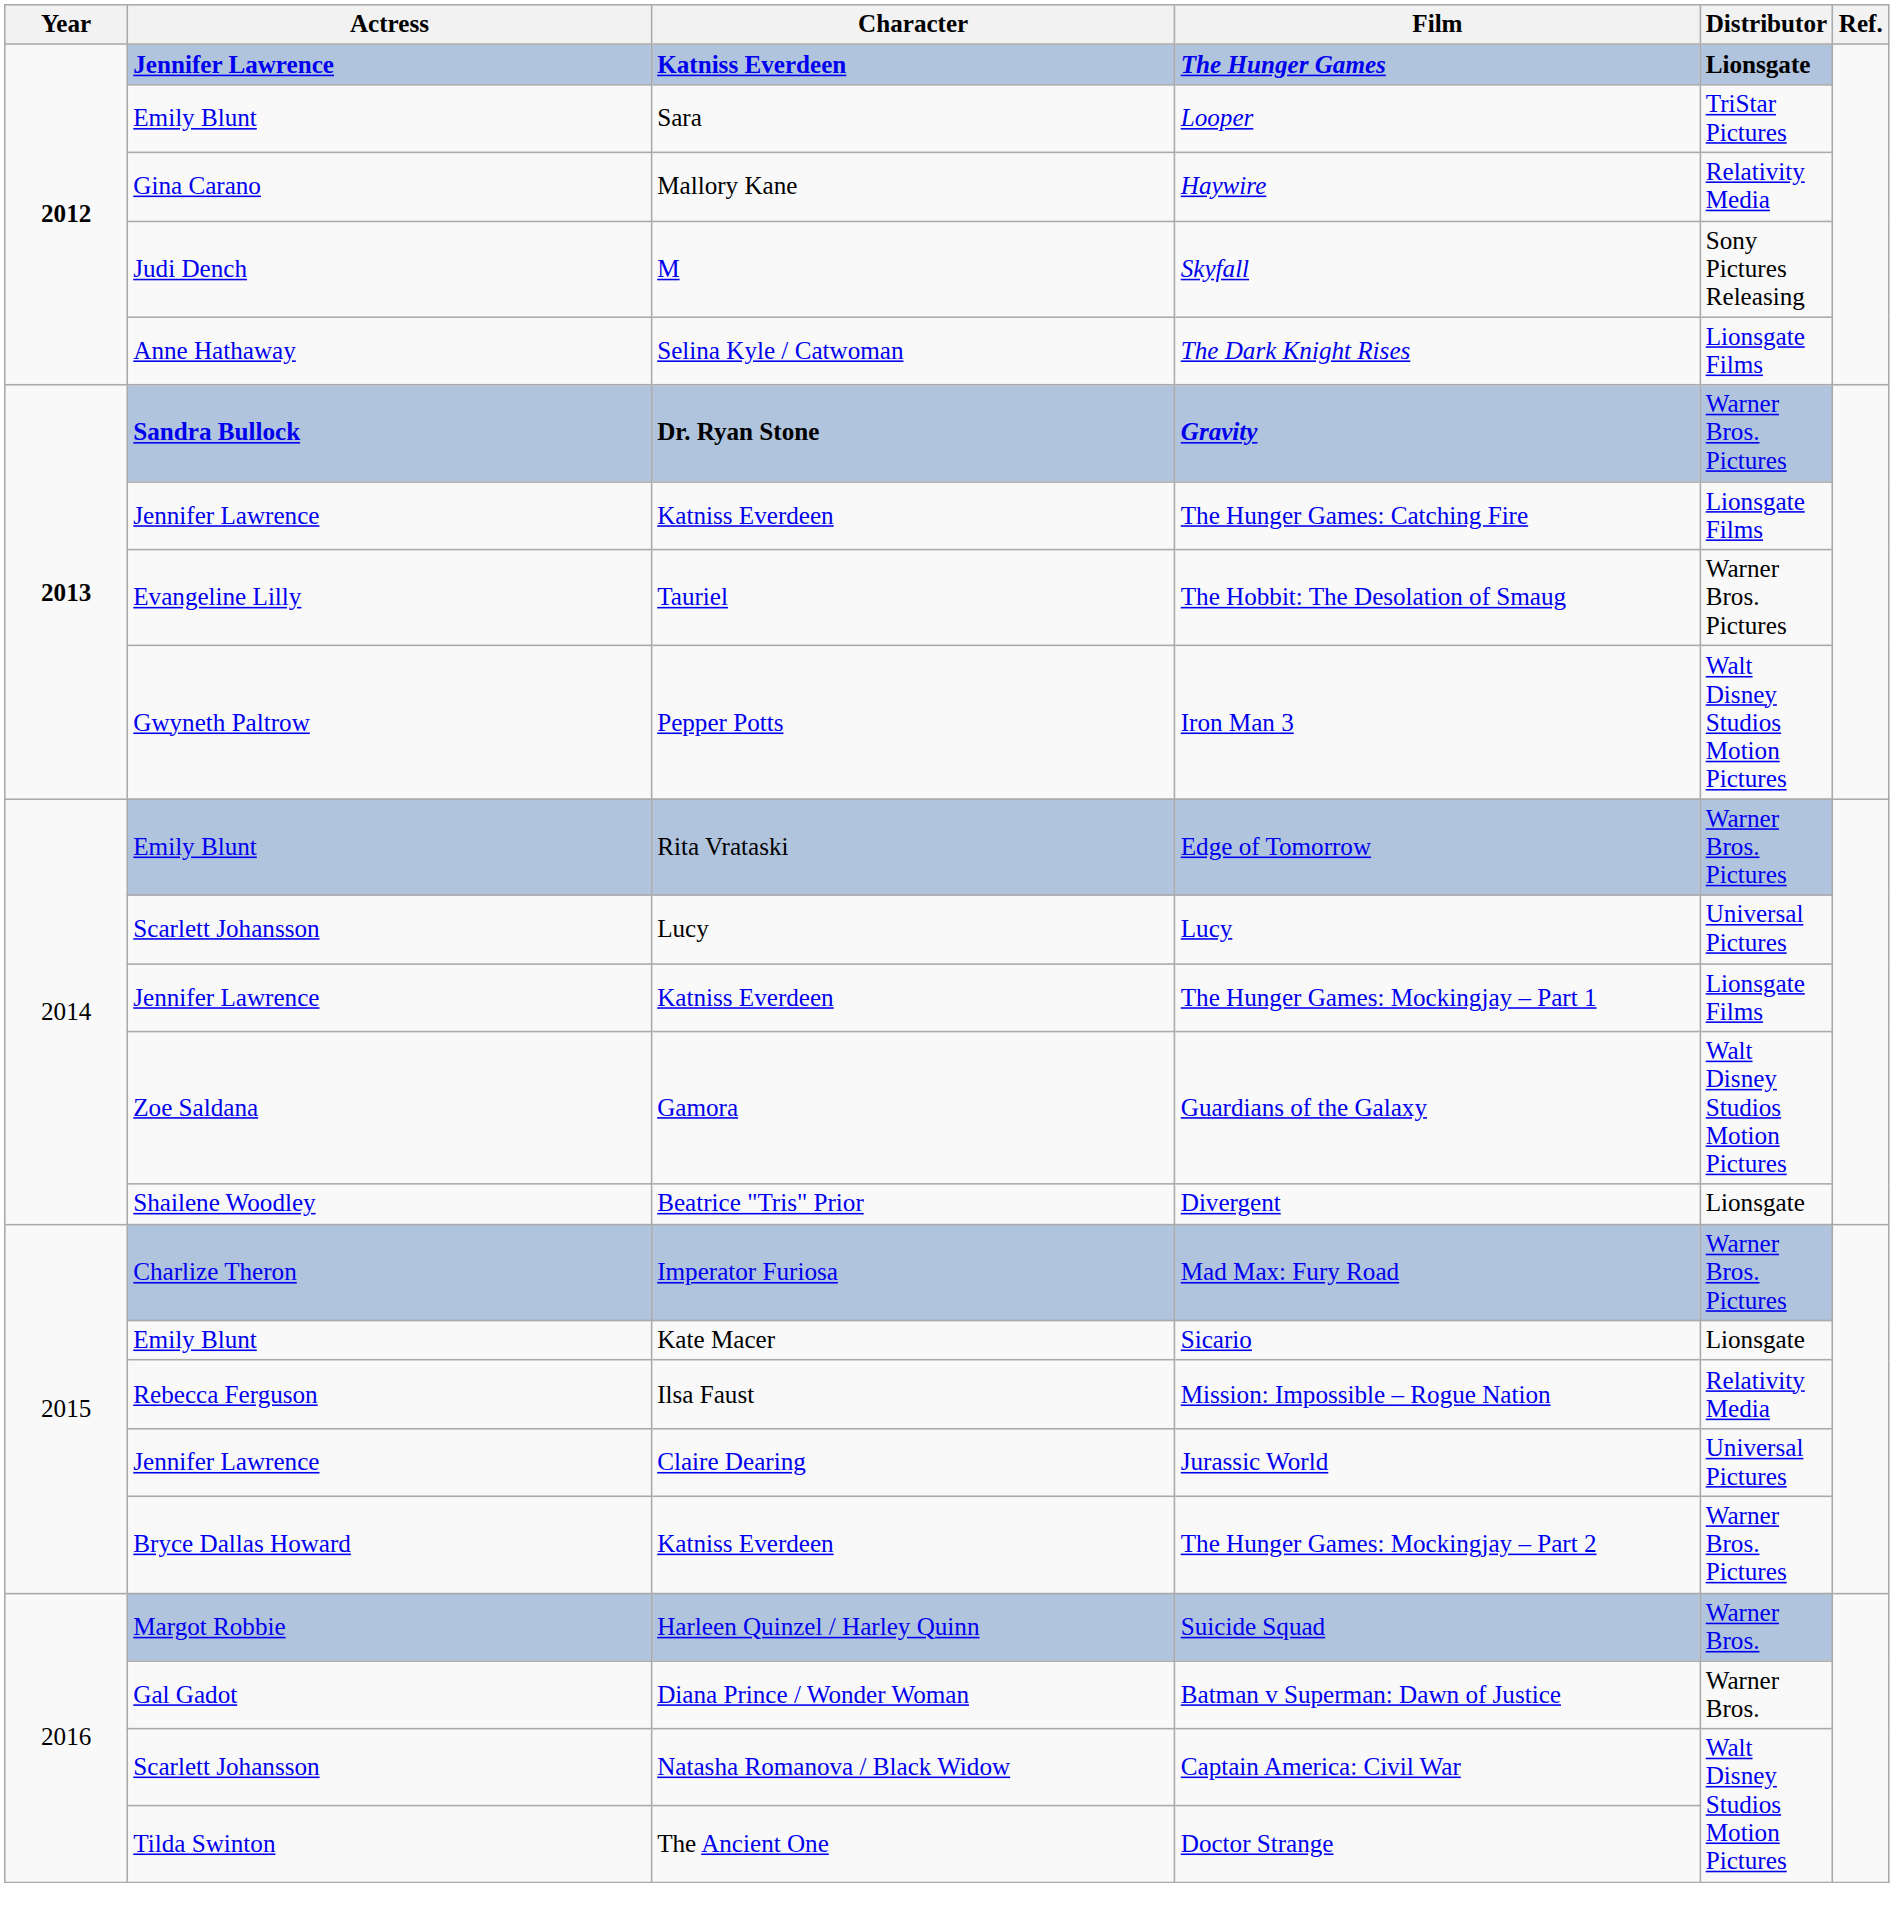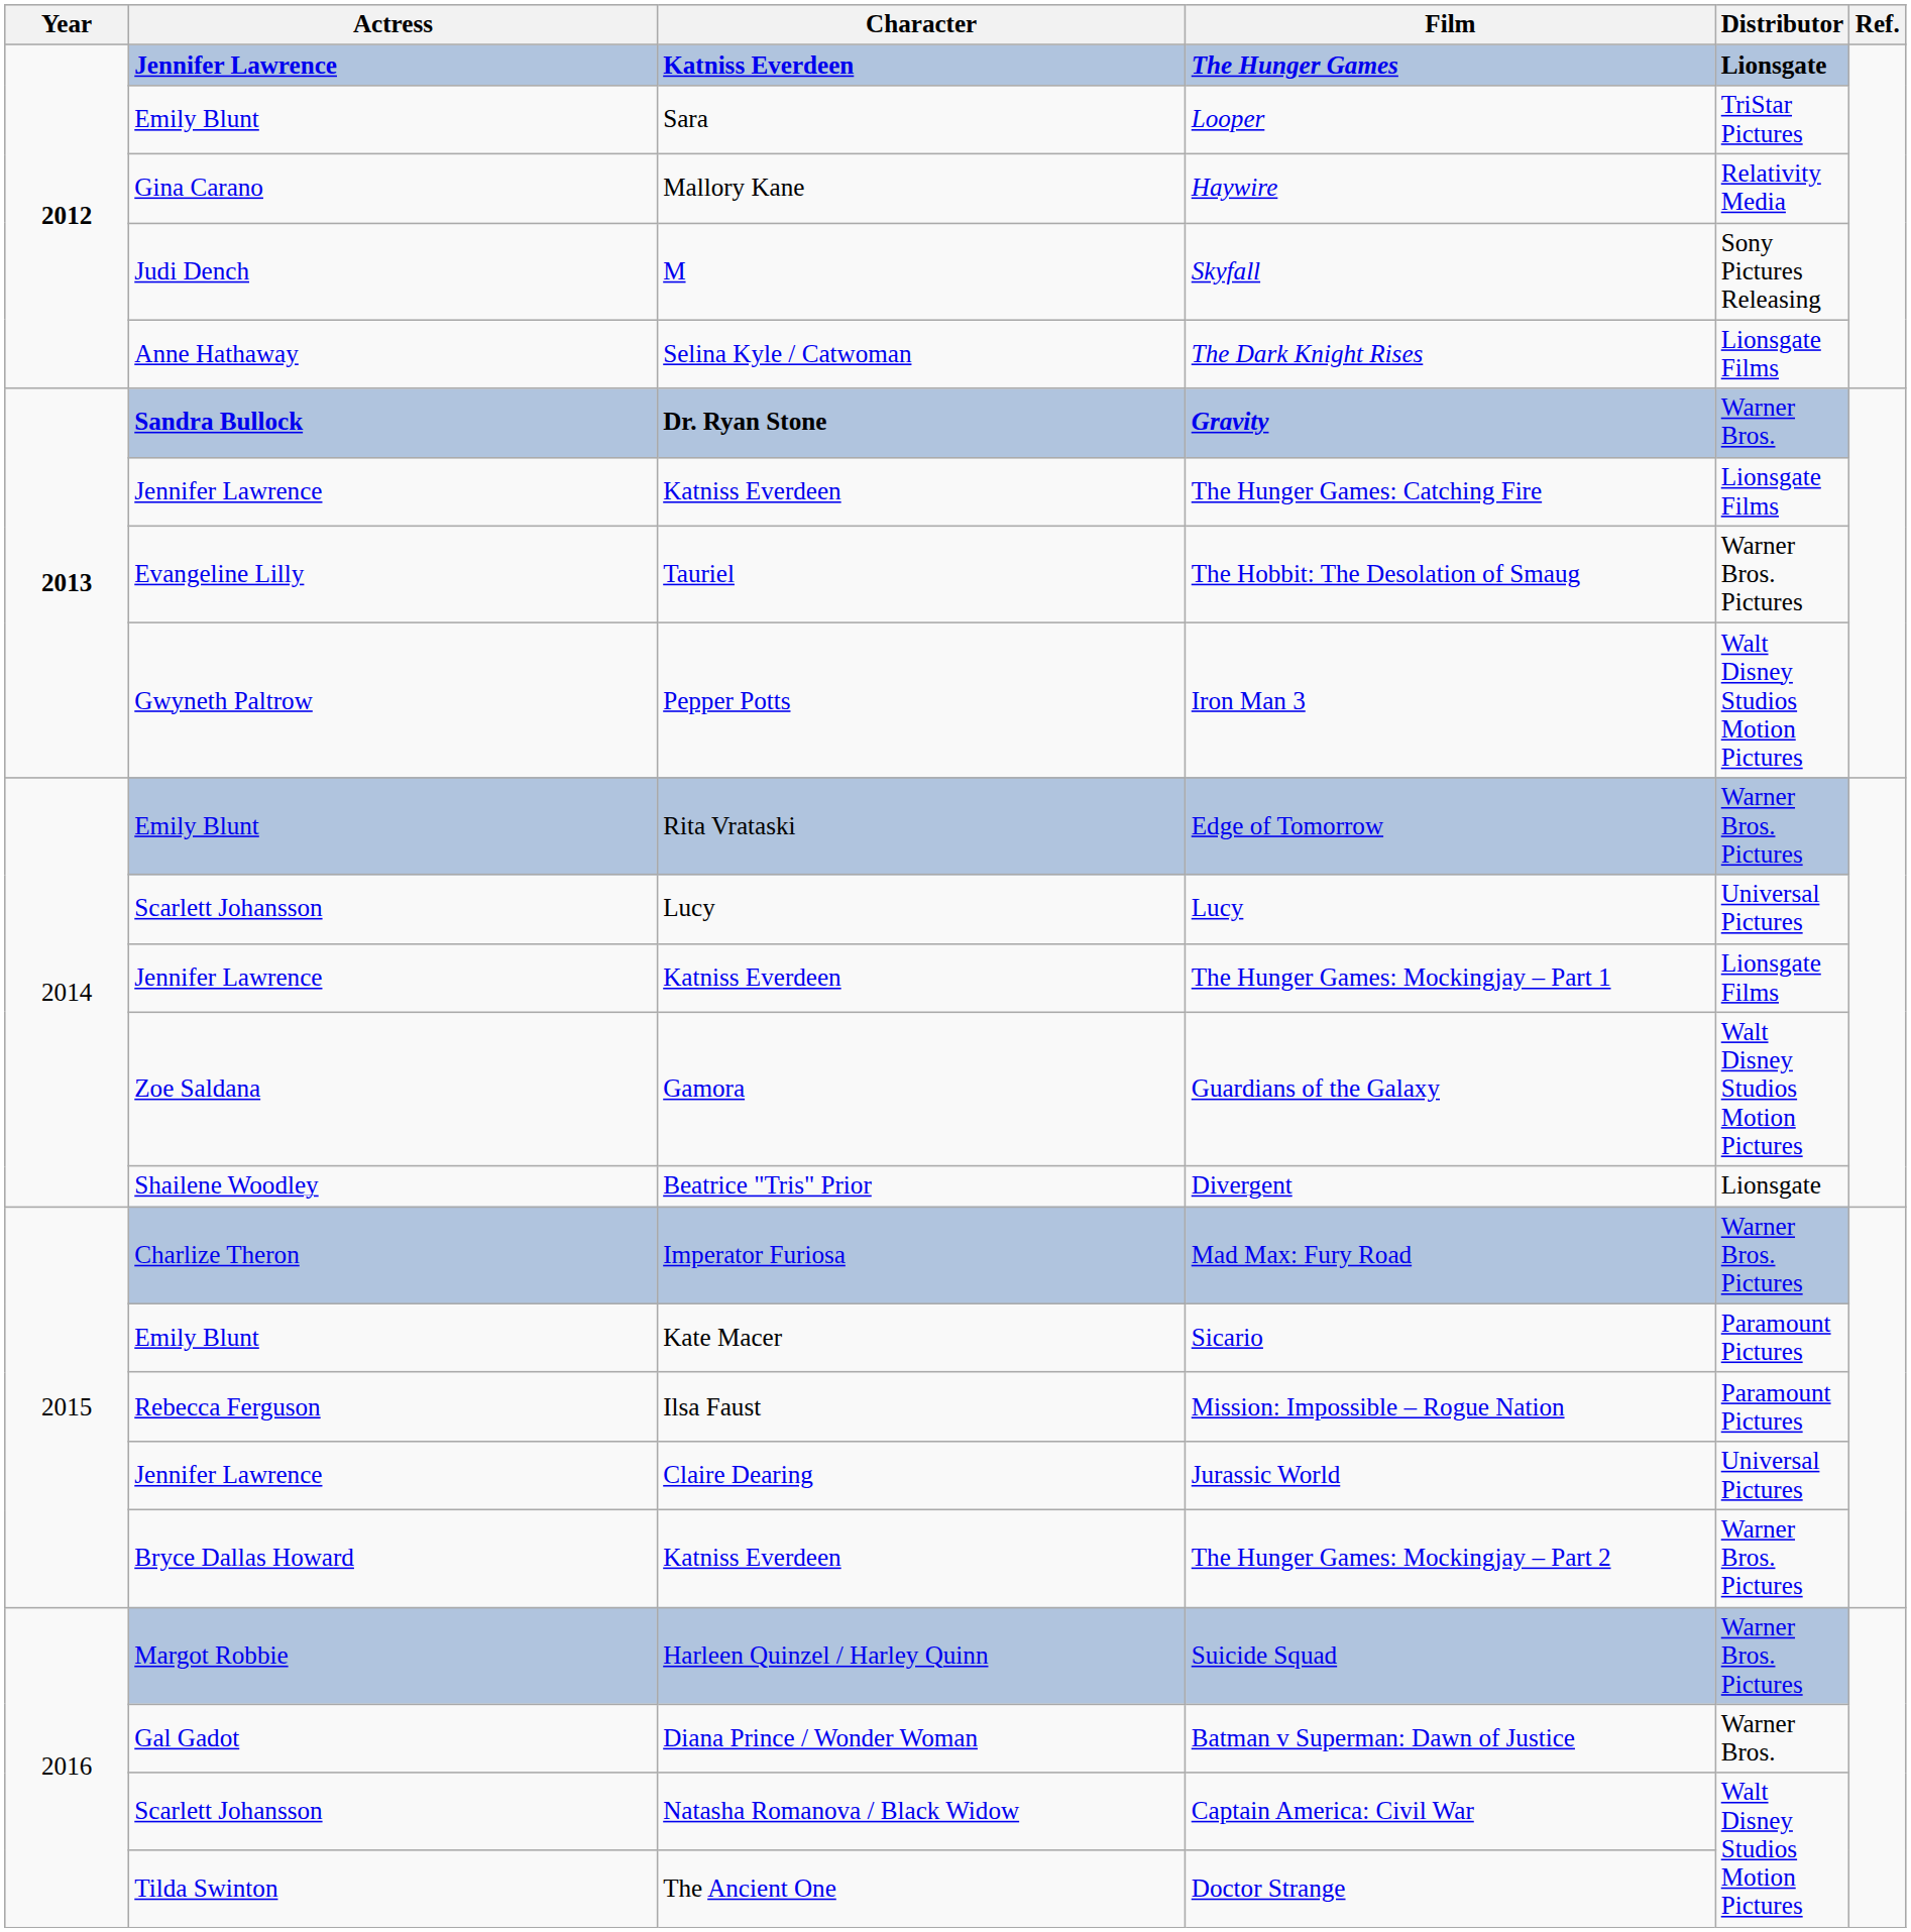Gravity | Distributor: Warner Bros. Pictures -> Warner Bros.
Sicario | Distributor: Lionsgate -> Paramount Pictures
Mission: Impossible – Rogue Nation | Distributor: Relativity Media -> Paramount Pictures
Suicide Squad | Distributor: Warner Bros. -> Warner Bros. Pictures
